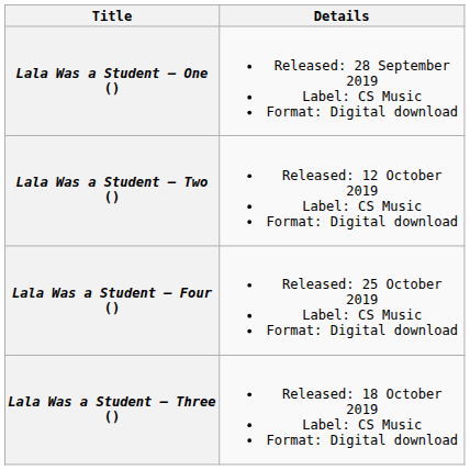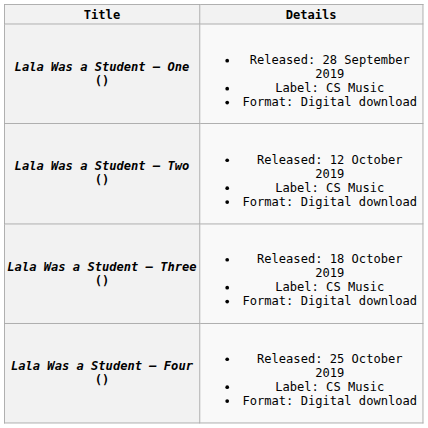rows swapped: Lala Was a Student – Three () <-> Lala Was a Student – Four ()
